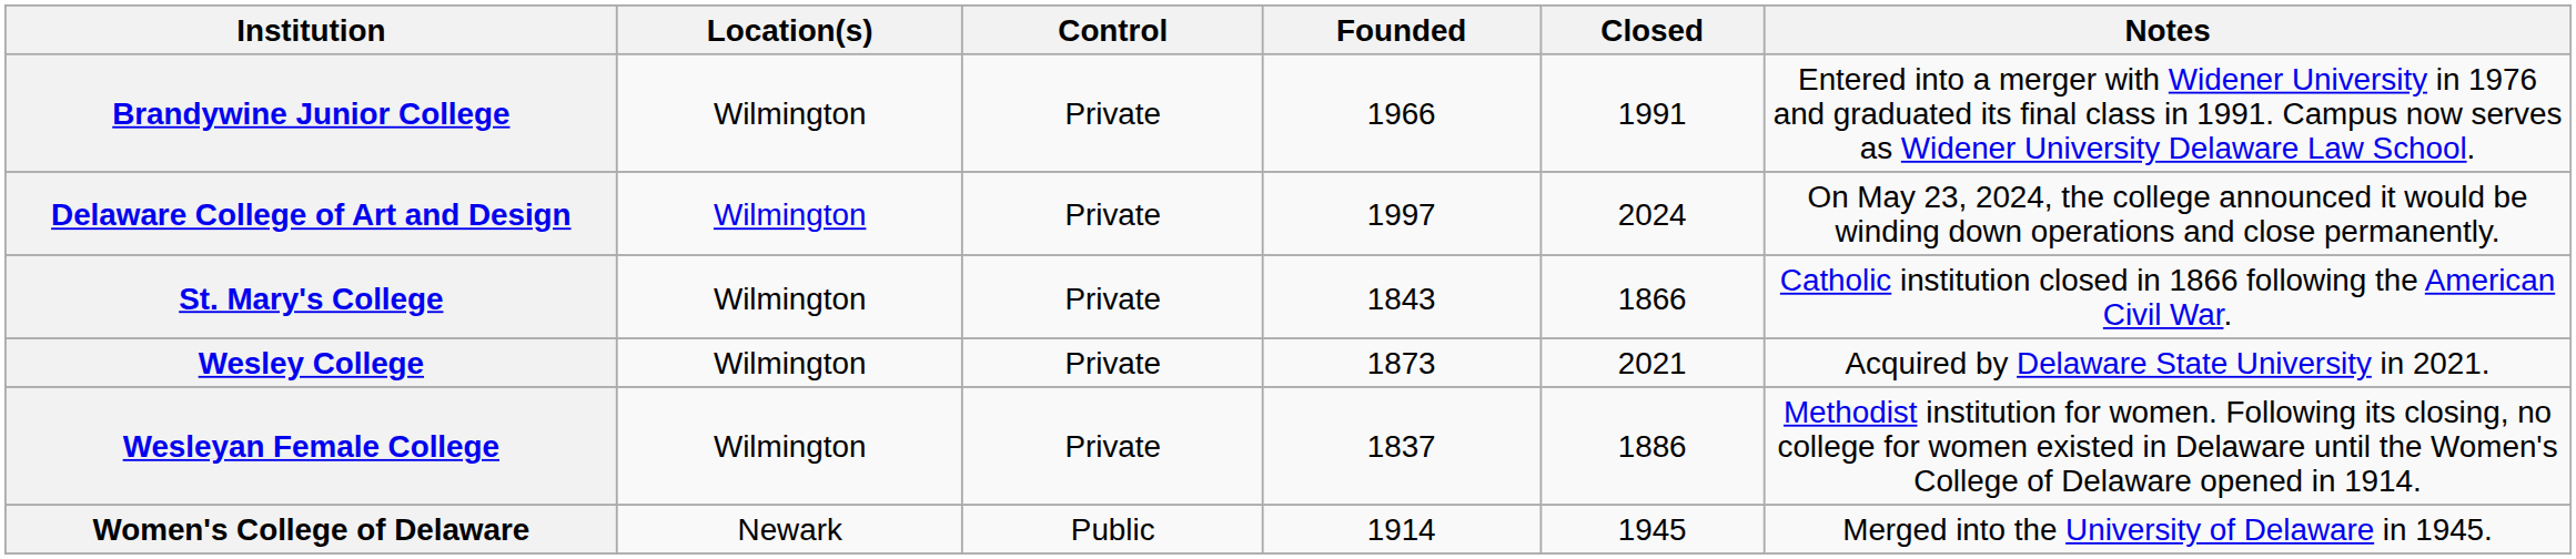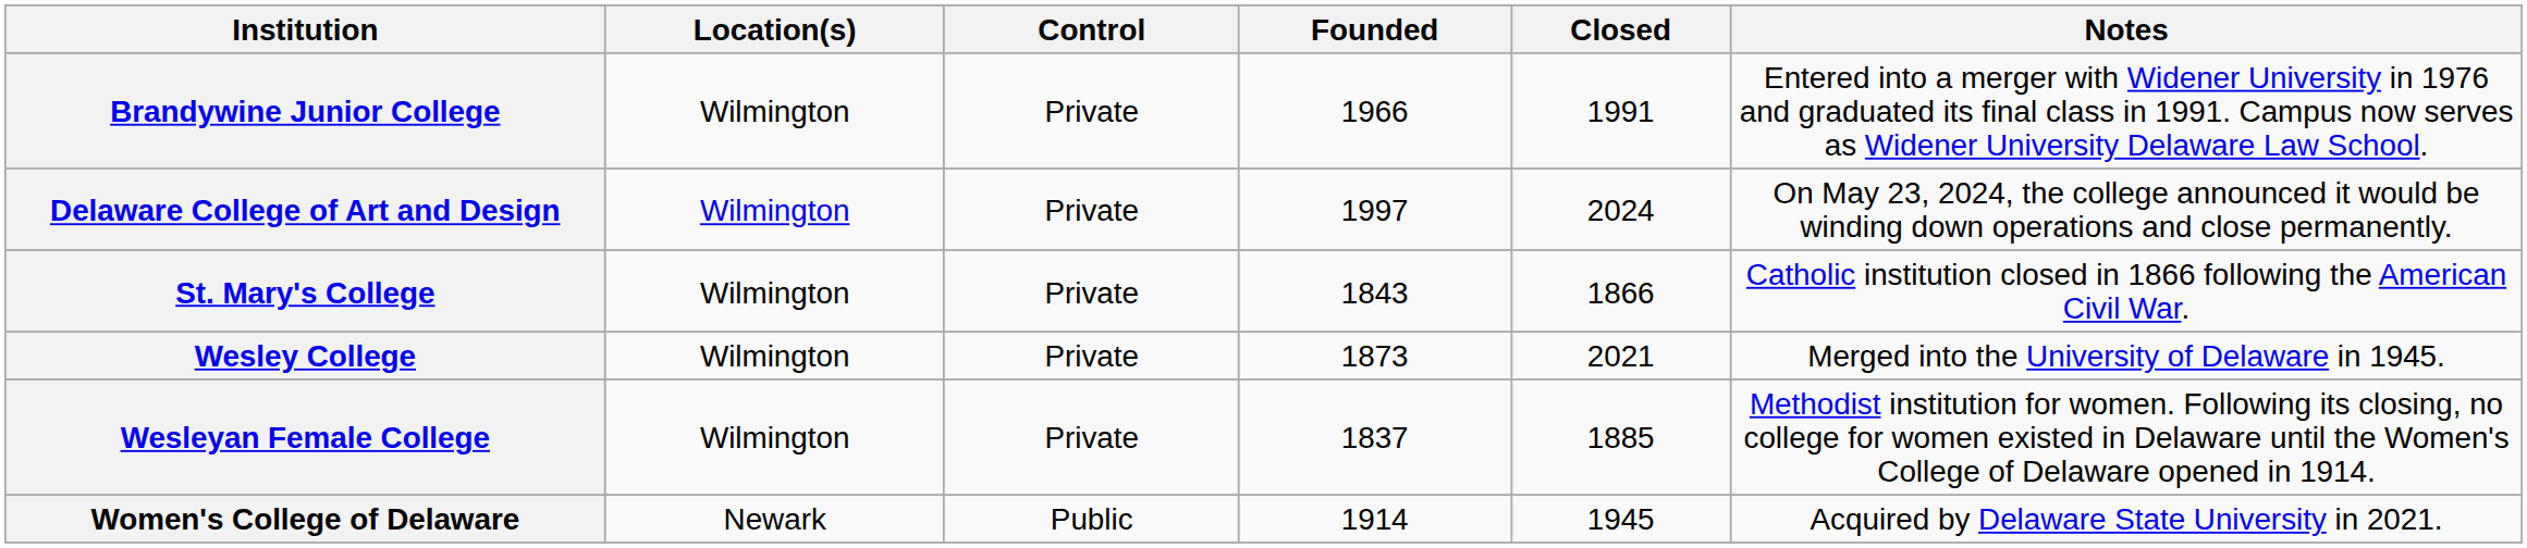Wesley College | Notes: Acquired by Delaware State University in 2021. -> Merged into the University of Delaware in 1945.
Wesleyan Female College | Closed: 1886 -> 1885
Women's College of Delaware | Notes: Merged into the University of Delaware in 1945. -> Acquired by Delaware State University in 2021.
